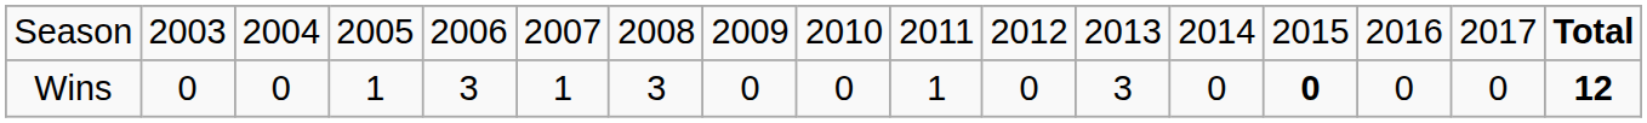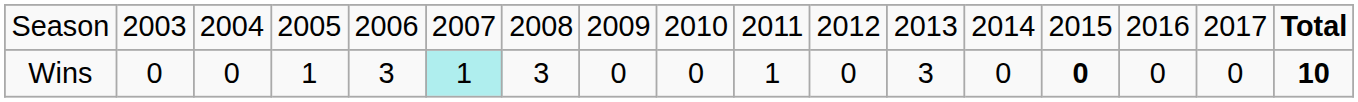Wins | column 6: no background -> paleturquoise background
Wins | column 17: 12 -> 10
